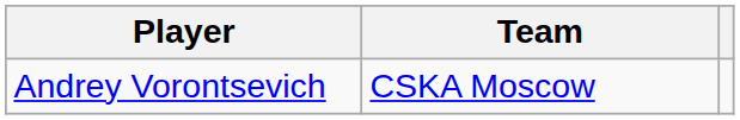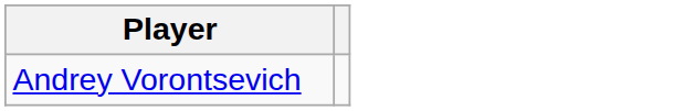- column: Team | CSKA Moscow
